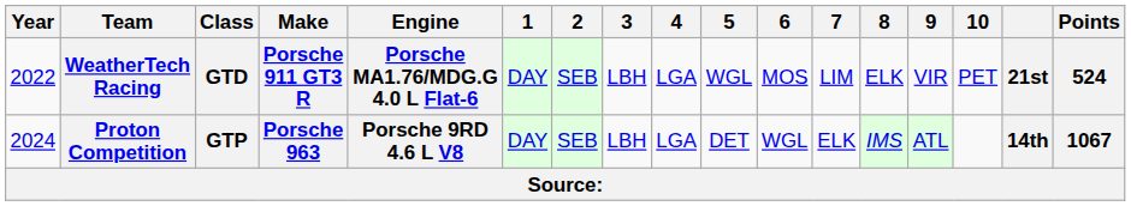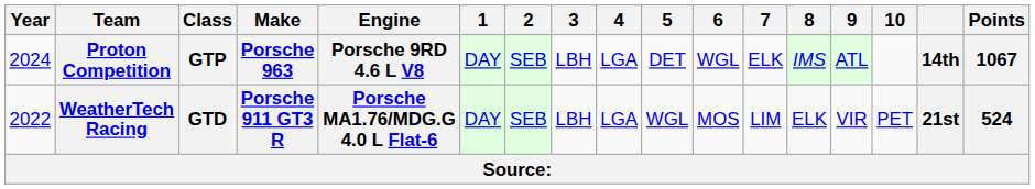rows swapped: WeatherTech Racing <-> Proton Competition
